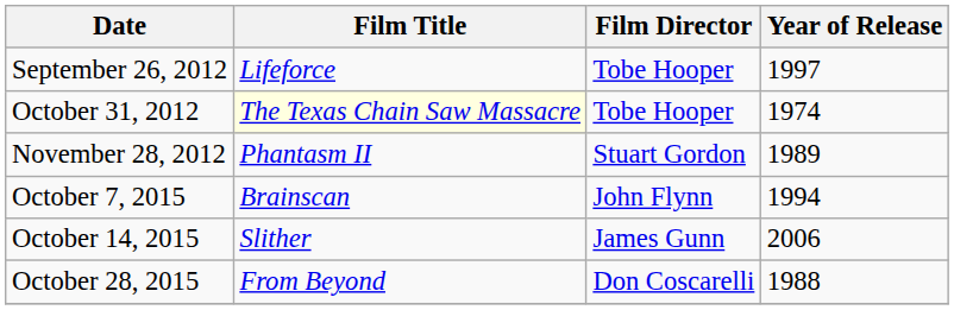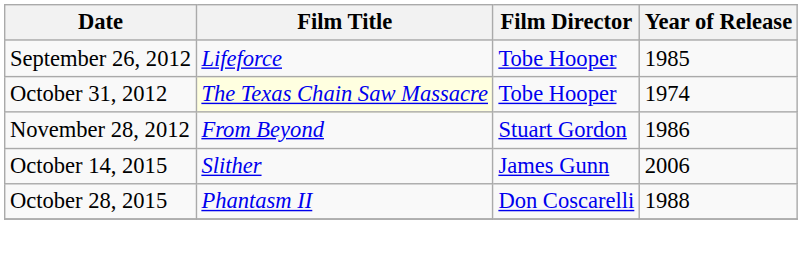September 26, 2012 | Year of Release: 1997 -> 1985
November 28, 2012 | Film Title: Phantasm II -> From Beyond
November 28, 2012 | Year of Release: 1989 -> 1986
- row: October 7, 2015 | Brainscan | John Flynn | 1994
October 28, 2015 | Film Title: From Beyond -> Phantasm II
